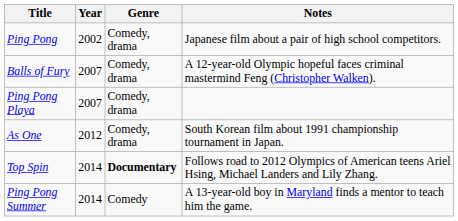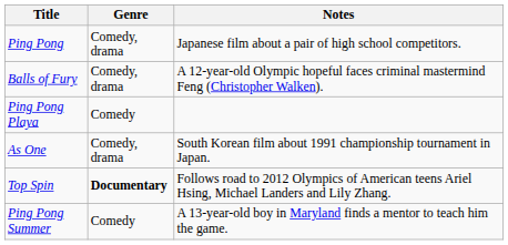- column: Year | 2002 | 2007 | 2007 | 2012 | 2014 | 2014
Ping Pong Playa | Genre: Comedy, drama -> Comedy
